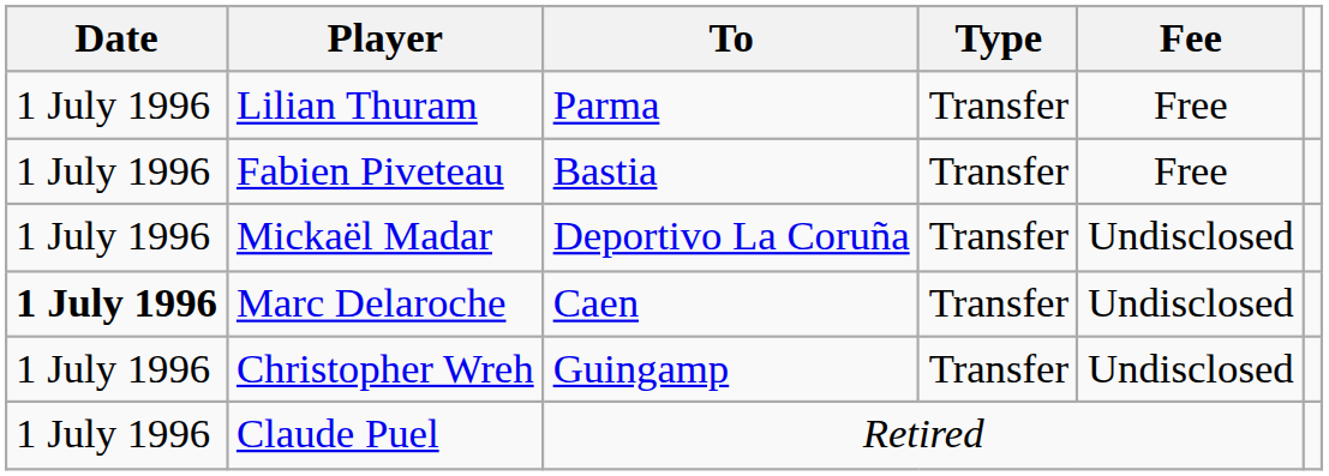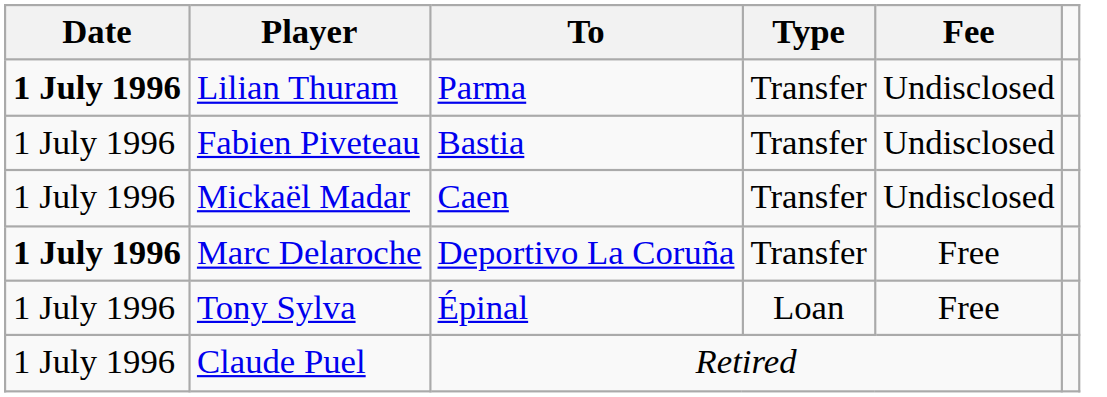Lilian Thuram | Date: normal -> bold
Lilian Thuram | Fee: Free -> Undisclosed
Fabien Piveteau | Fee: Free -> Undisclosed
Mickaël Madar | To: Deportivo La Coruña -> Caen
Marc Delaroche | To: Caen -> Deportivo La Coruña
Marc Delaroche | Fee: Undisclosed -> Free
- row: 1 July 1996 | Christopher Wreh | Guingamp | Transfer | Undisclosed
+ row: 1 July 1996 | Tony Sylva | Épinal | Loan | Free
